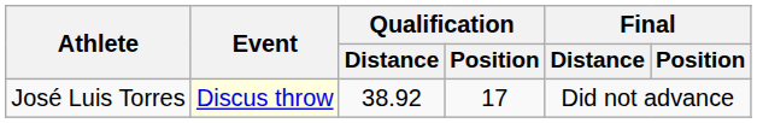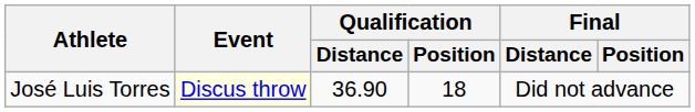José Luis Torres | Qualification / Distance: 38.92 -> 36.90
José Luis Torres | Qualification / Position: 17 -> 18
